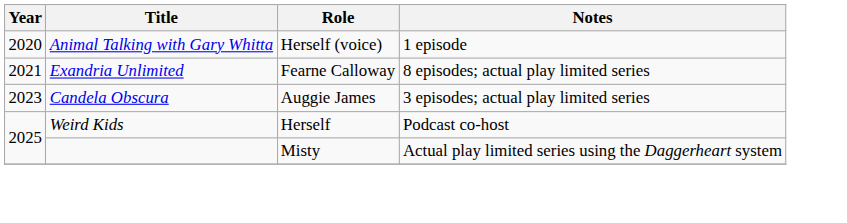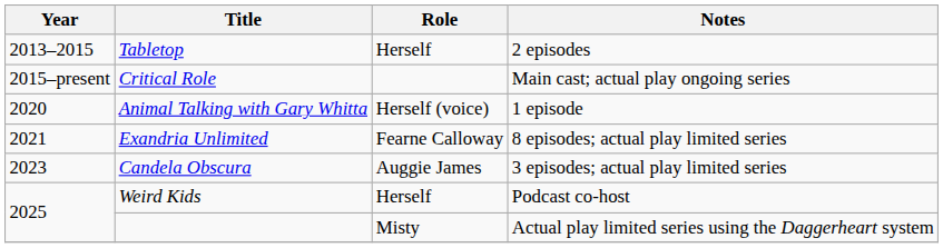+ row: 2013–2015 | Tabletop | Herself | 2 episodes
+ row: 2015–present | Critical Role | Main cast; actual play ongoing series
